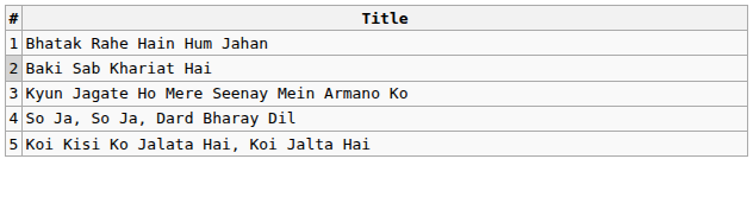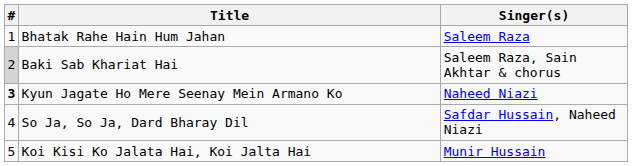+ column: Singer(s) | Saleem Raza | Saleem Raza, Sain Akhtar & chorus | Naheed Niazi | Safdar Hussain, Naheed Niazi | Munir Hussain
Kyun Jagate Ho Mere Seenay Mein Armano Ko | #: normal -> bold
